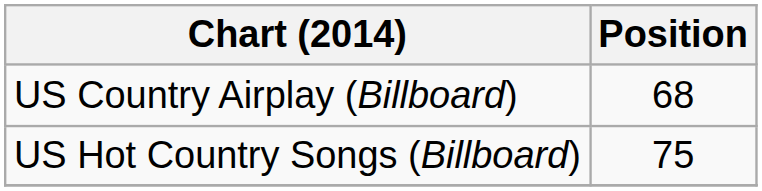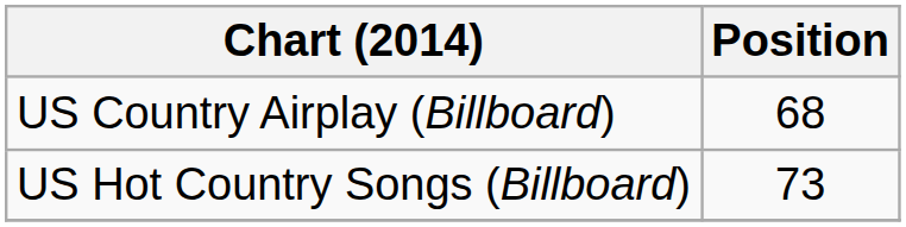US Hot Country Songs (Billboard) | Position: 75 -> 73
